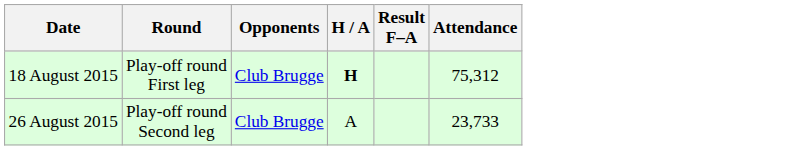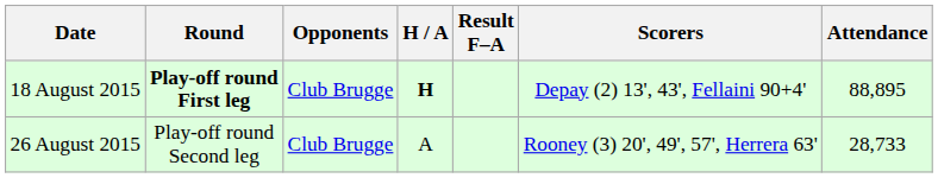+ column: Scorers | Depay (2) 13', 43', Fellaini 90+4' | Rooney (3) 20', 49', 57', Herrera 63'
18 August 2015 | Round: normal -> bold
18 August 2015 | Attendance: 75,312 -> 88,895
26 August 2015 | Attendance: 23,733 -> 28,733
